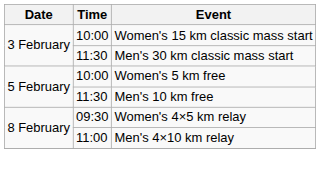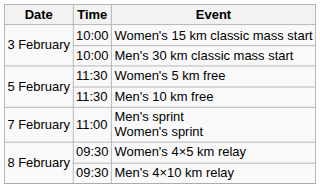Men's 30 km classic mass start | Time: 11:30 -> 10:00
Women's 5 km free | Time: 10:00 -> 11:30
+ row: 7 February | 11:00 | Men's sprint Women's sprint
Men's 4×10 km relay | Time: 11:00 -> 09:30
